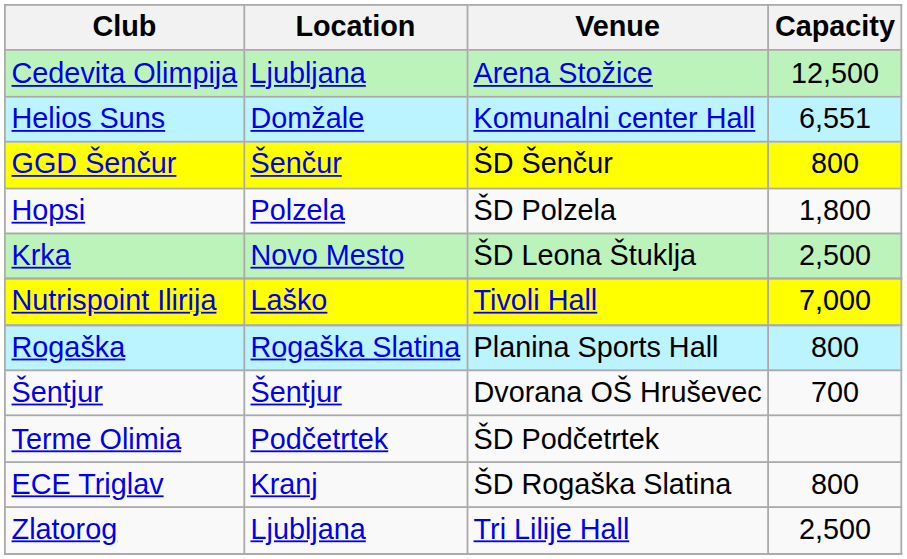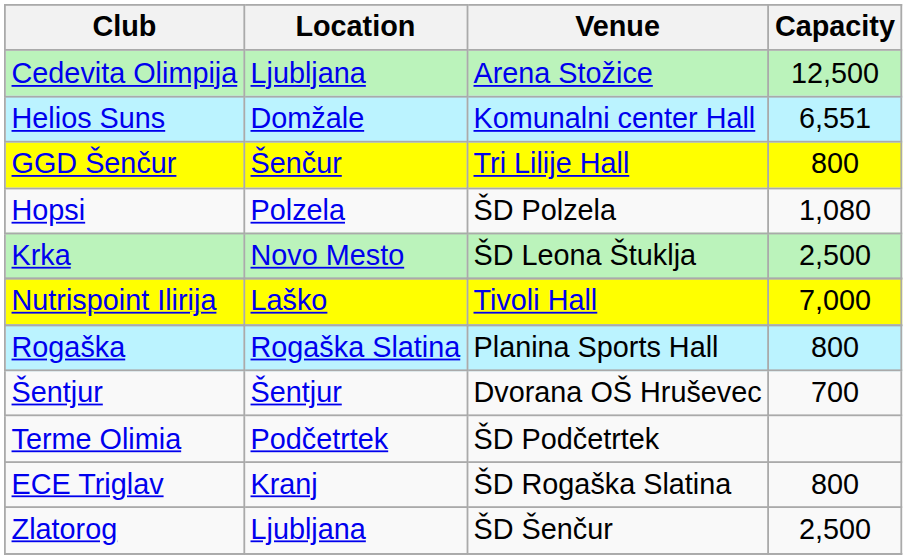GGD Šenčur | Venue: ŠD Šenčur -> Tri Lilije Hall
Hopsi | Capacity: 1,800 -> 1,080
Zlatorog | Venue: Tri Lilije Hall -> ŠD Šenčur
